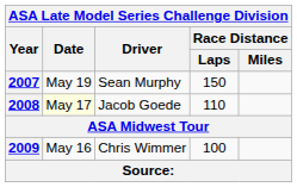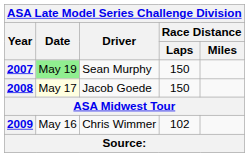2007 | Date: no background -> lightgreen background
2008 | Race Distance / Laps: 110 -> 150
2009 | Race Distance / Laps: 100 -> 102
